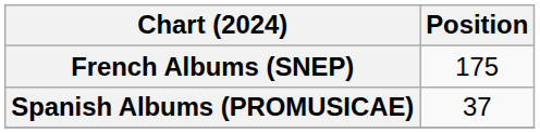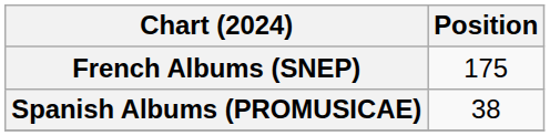Spanish Albums (PROMUSICAE) | Position: 37 -> 38
